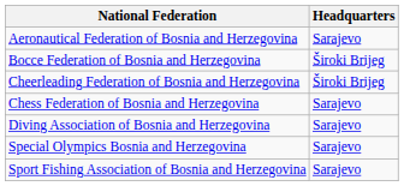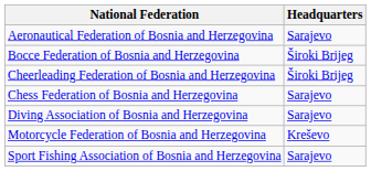+ row: Motorcycle Federation of Bosnia and Herzegovina | Kreševo
- row: Special Olympics Bosnia and Herzegovina | Sarajevo
